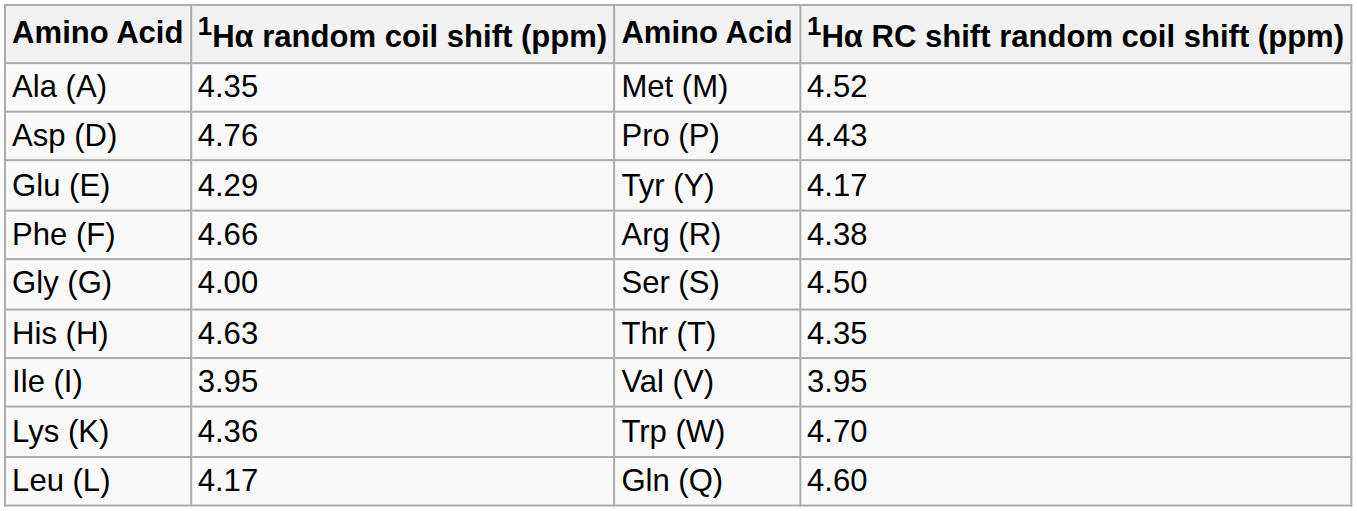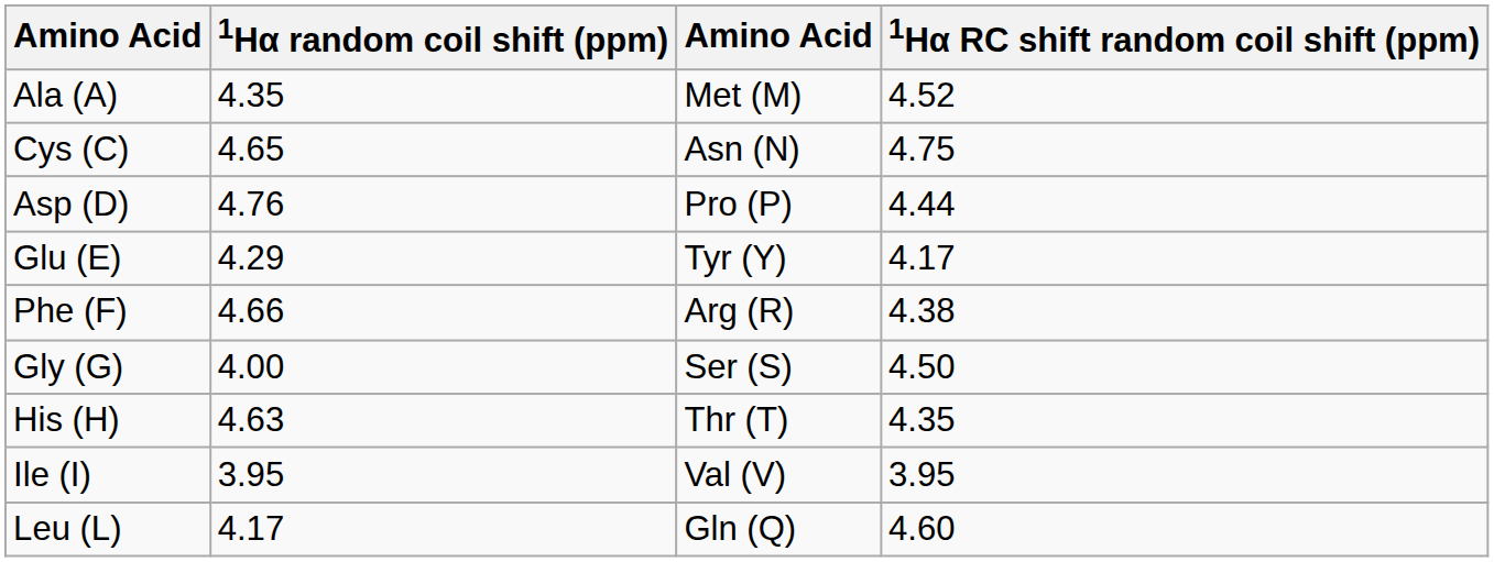+ row: Cys (C) | 4.65 | Asn (N) | 4.75
Asp (D) | 1Hα RC shift random coil shift (ppm): 4.43 -> 4.44
- row: Lys (K) | 4.36 | Trp (W) | 4.70
